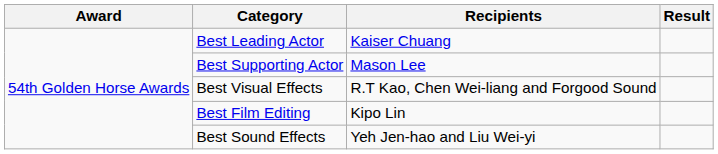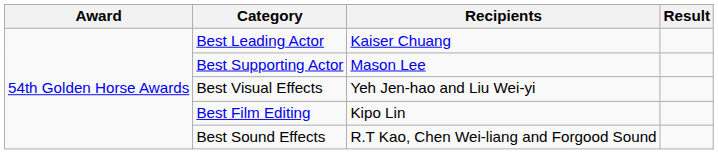Best Visual Effects | Recipients: R.T Kao, Chen Wei-liang and Forgood Sound -> Yeh Jen-hao and Liu Wei-yi
Best Sound Effects | Recipients: Yeh Jen-hao and Liu Wei-yi -> R.T Kao, Chen Wei-liang and Forgood Sound
